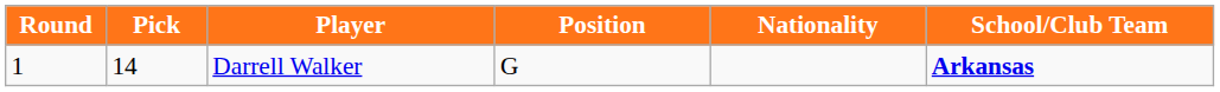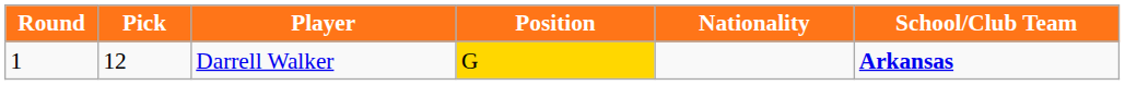Darrell Walker | Pick: 14 -> 12
Darrell Walker | Position: no background -> gold background
